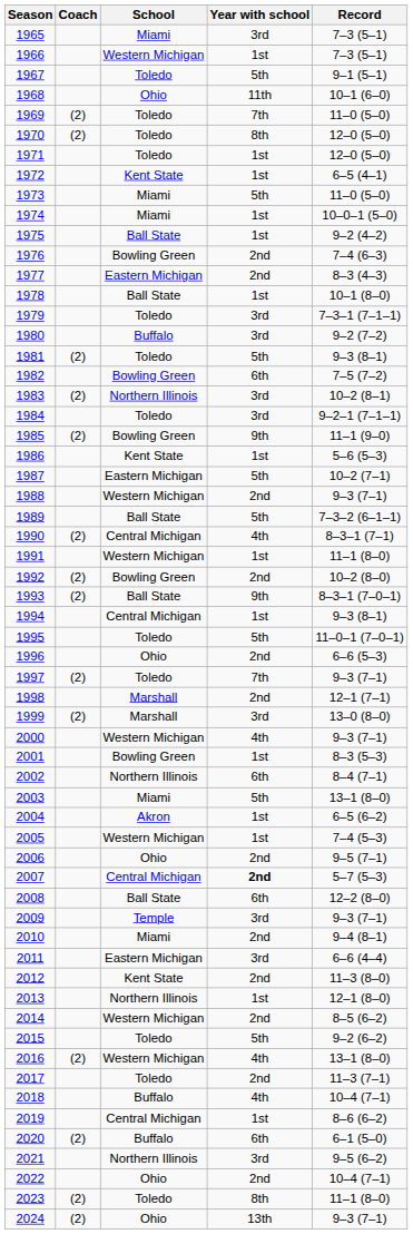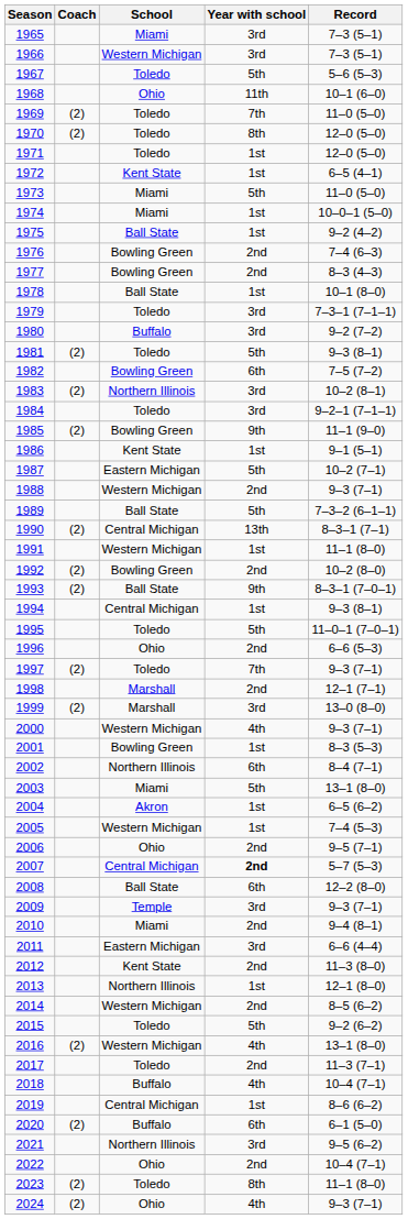1966 | Year with school: 1st -> 3rd
1967 | Record: 9–1 (5–1) -> 5–6 (5–3)
1977 | School: Eastern Michigan -> Bowling Green
1986 | Record: 5–6 (5–3) -> 9–1 (5–1)
1990 | Year with school: 4th -> 13th
2024 | Year with school: 13th -> 4th
